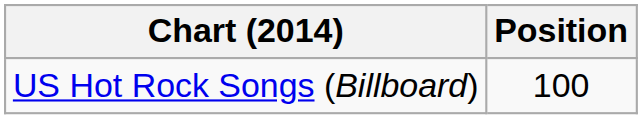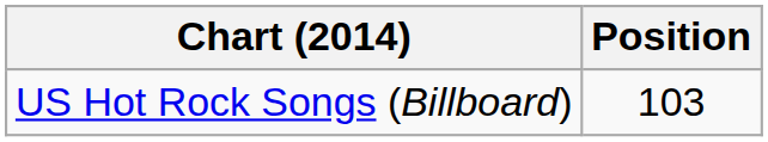US Hot Rock Songs (Billboard) | Position: 100 -> 103
